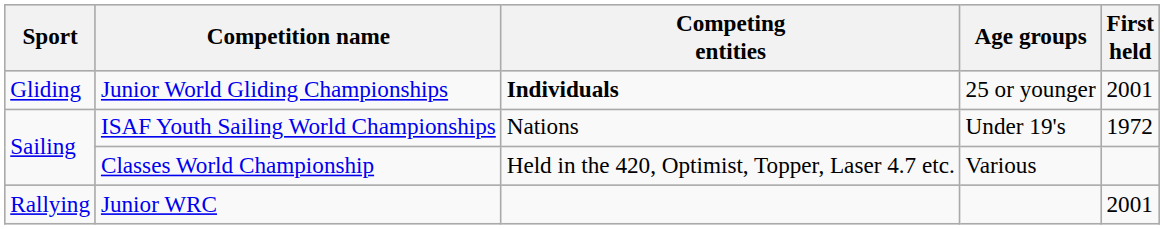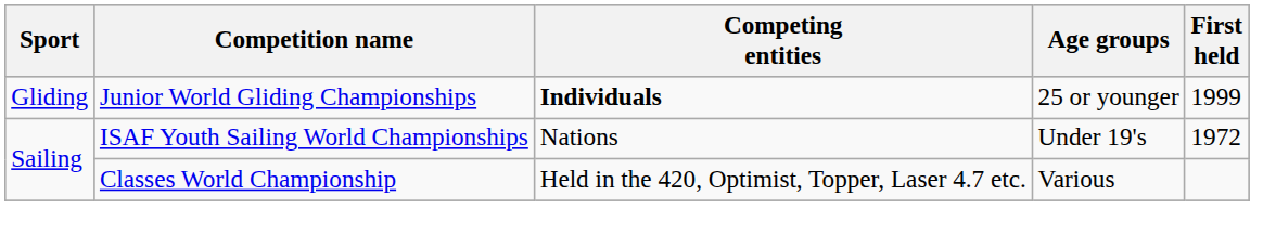Junior World Gliding Championships | First held: 2001 -> 1999
- row: Rallying | Junior WRC | 2001
